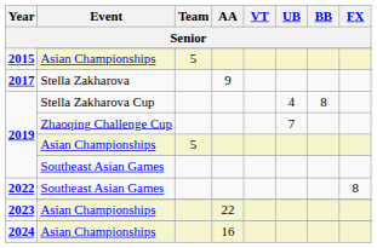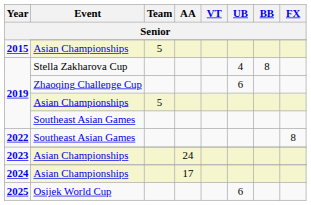- row: 2017 | Stella Zakharova | 9
2019 / Zhaoqing Challenge Cup | UB: 7 -> 6
2023 / Asian Championships | AA: 22 -> 24
2024 / Asian Championships | AA: 16 -> 17
+ row: 2025 | Osijek World Cup | 6
